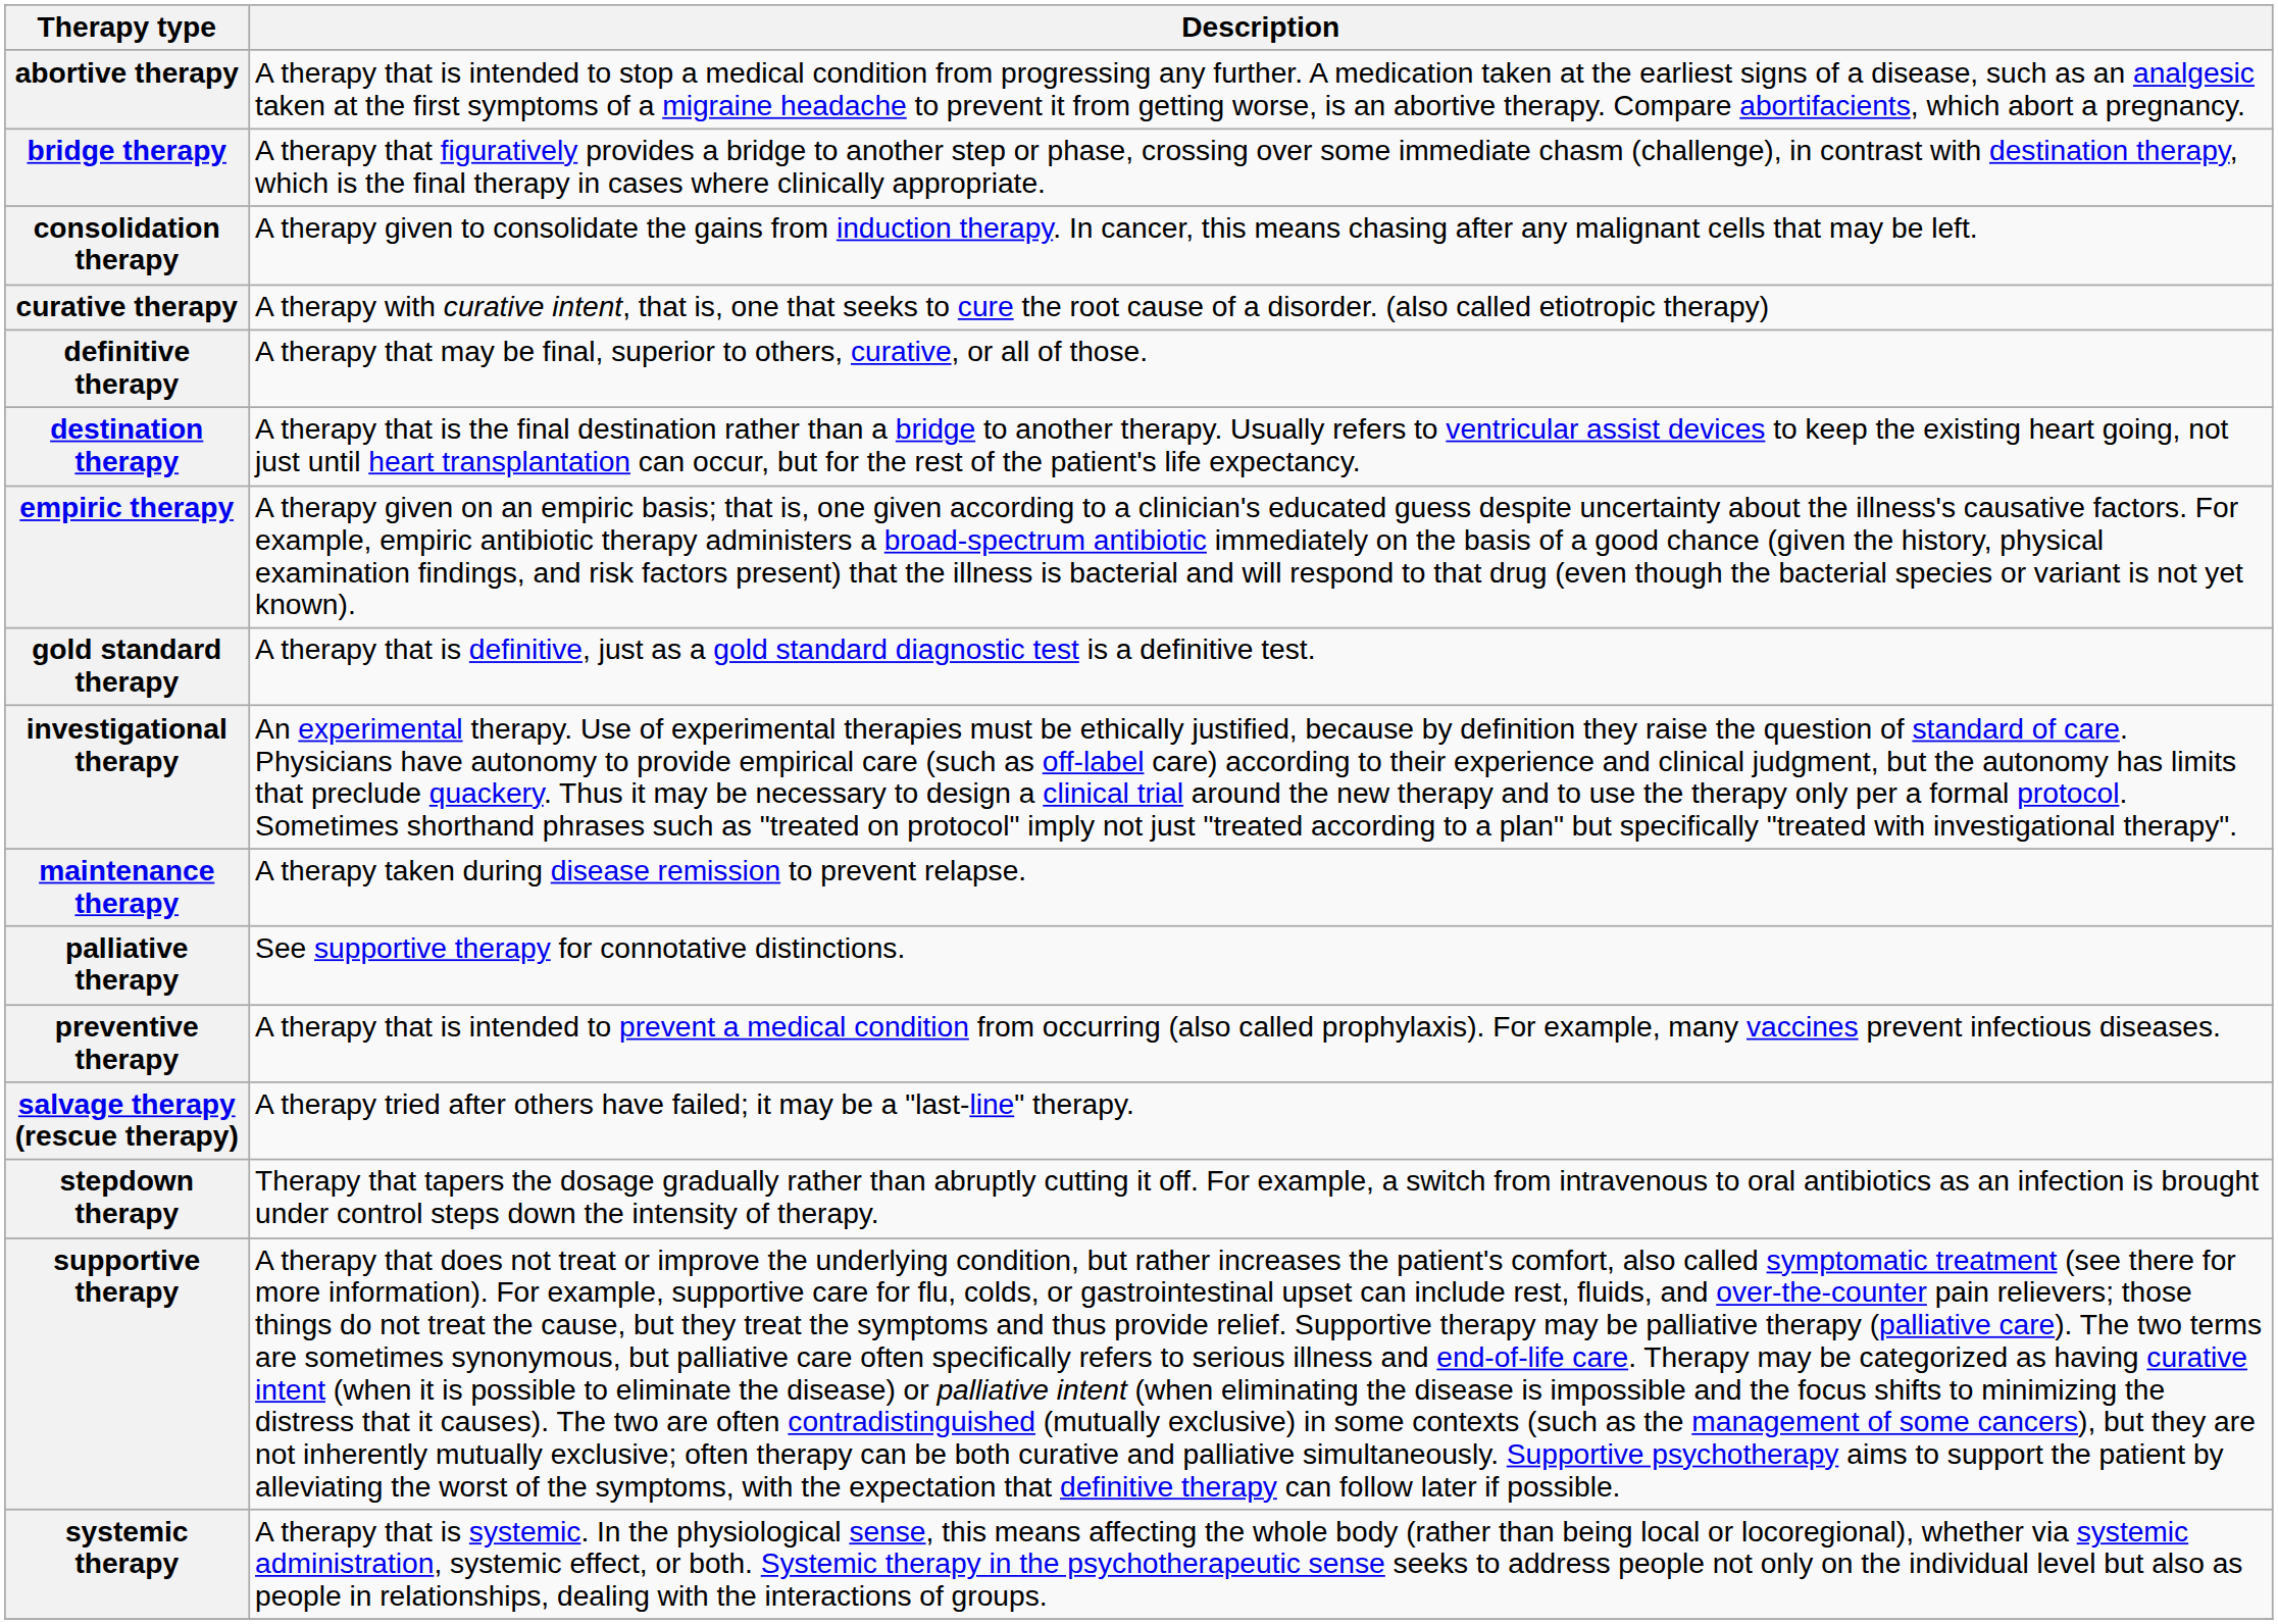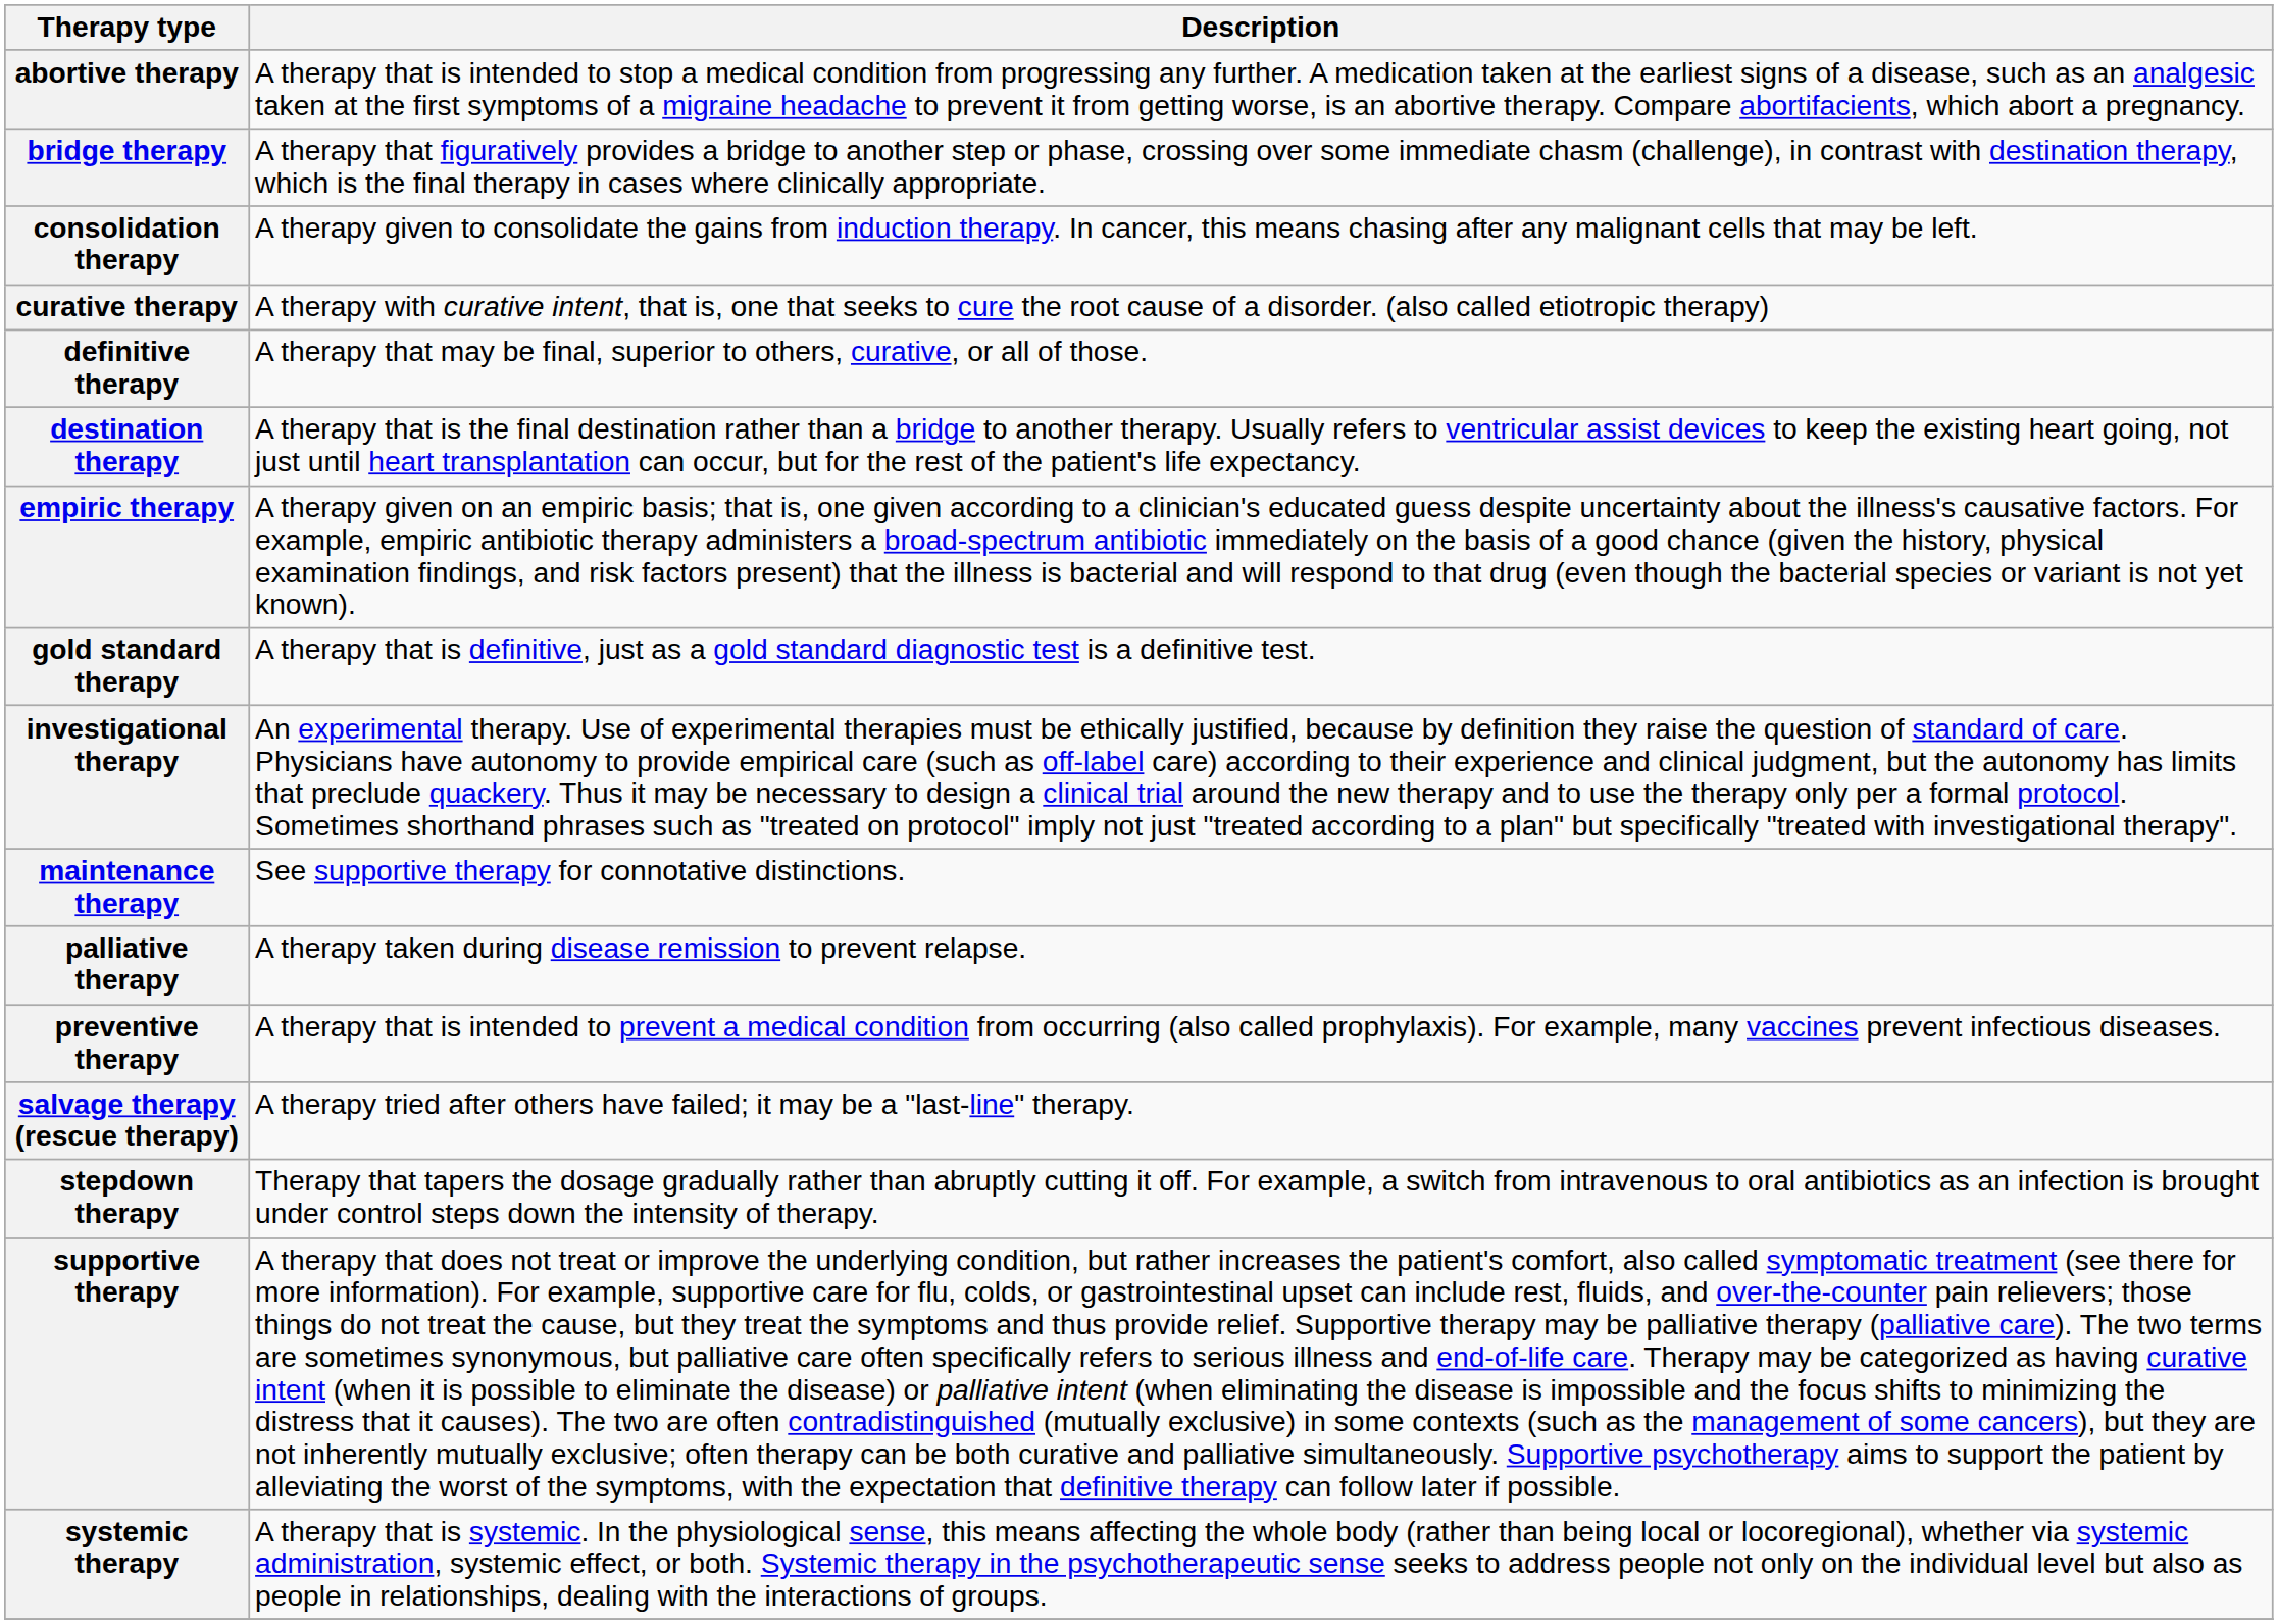maintenance therapy | Description: A therapy taken during disease remission to prevent relapse. -> See supportive therapy for connotative distinctions.
palliative therapy | Description: See supportive therapy for connotative distinctions. -> A therapy taken during disease remission to prevent relapse.
